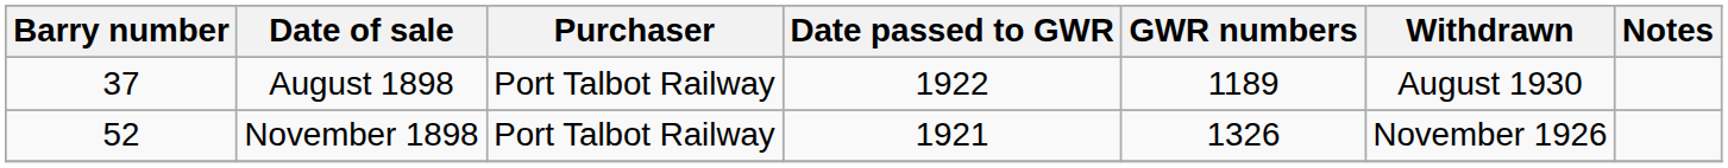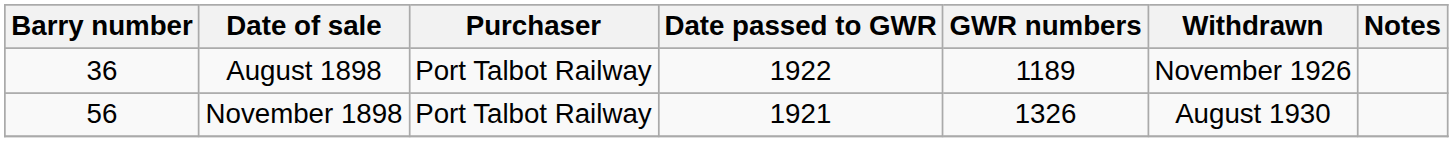August 1898 | Barry number: 37 -> 36
August 1898 | Withdrawn: August 1930 -> November 1926
November 1898 | Barry number: 52 -> 56
November 1898 | Withdrawn: November 1926 -> August 1930
